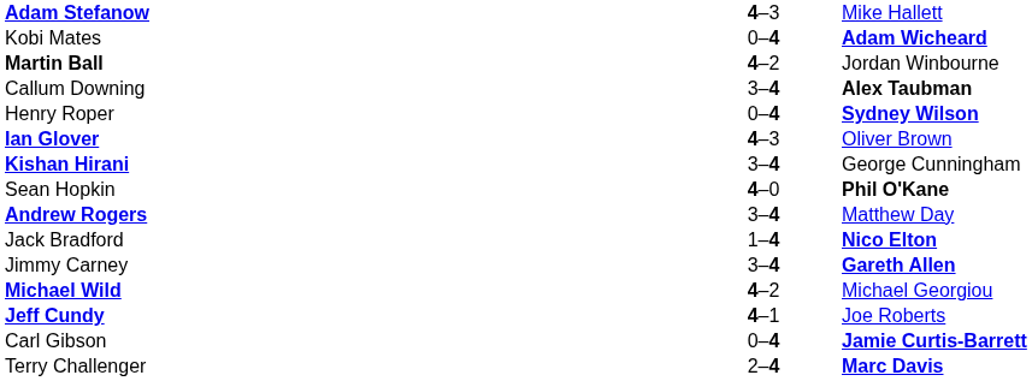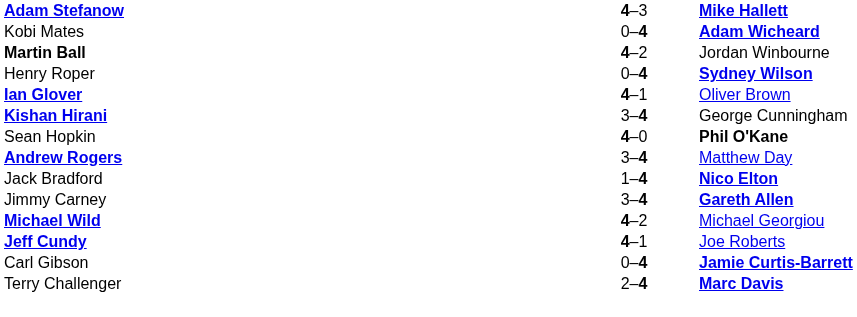Adam Stefanow | column 3: normal -> bold
- row: Callum Downing | 3–4 | Alex Taubman
Ian Glover | column 2: 4–3 -> 4–1
